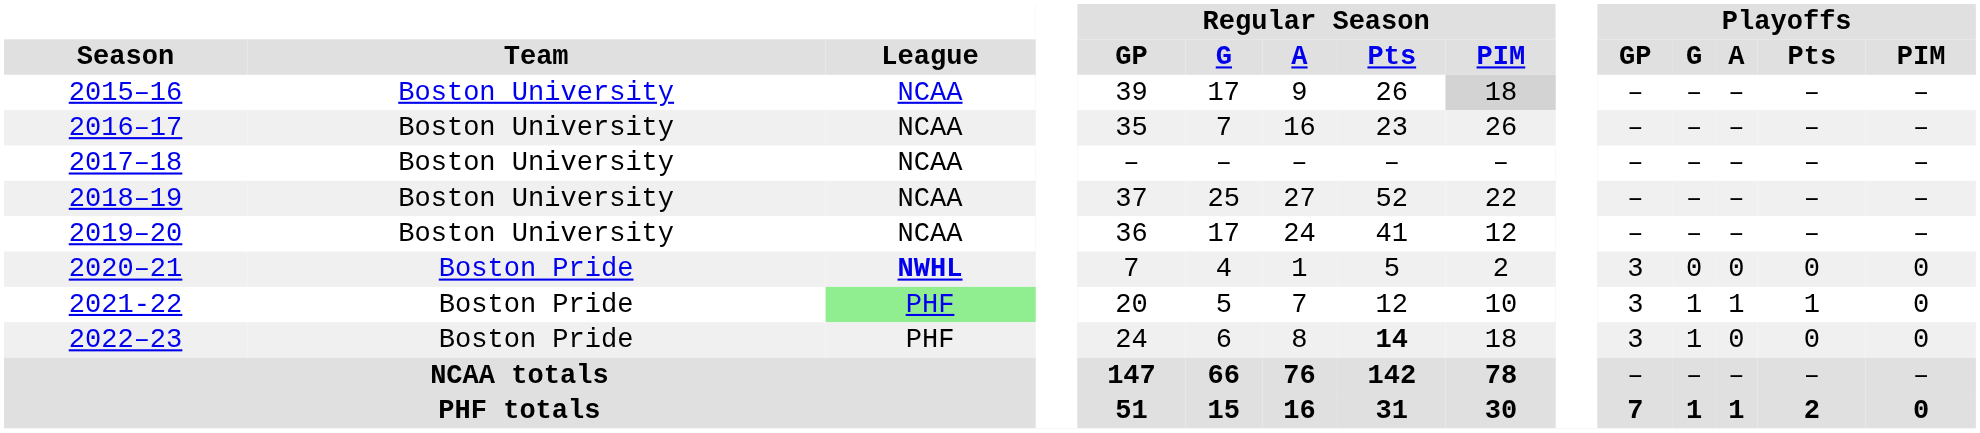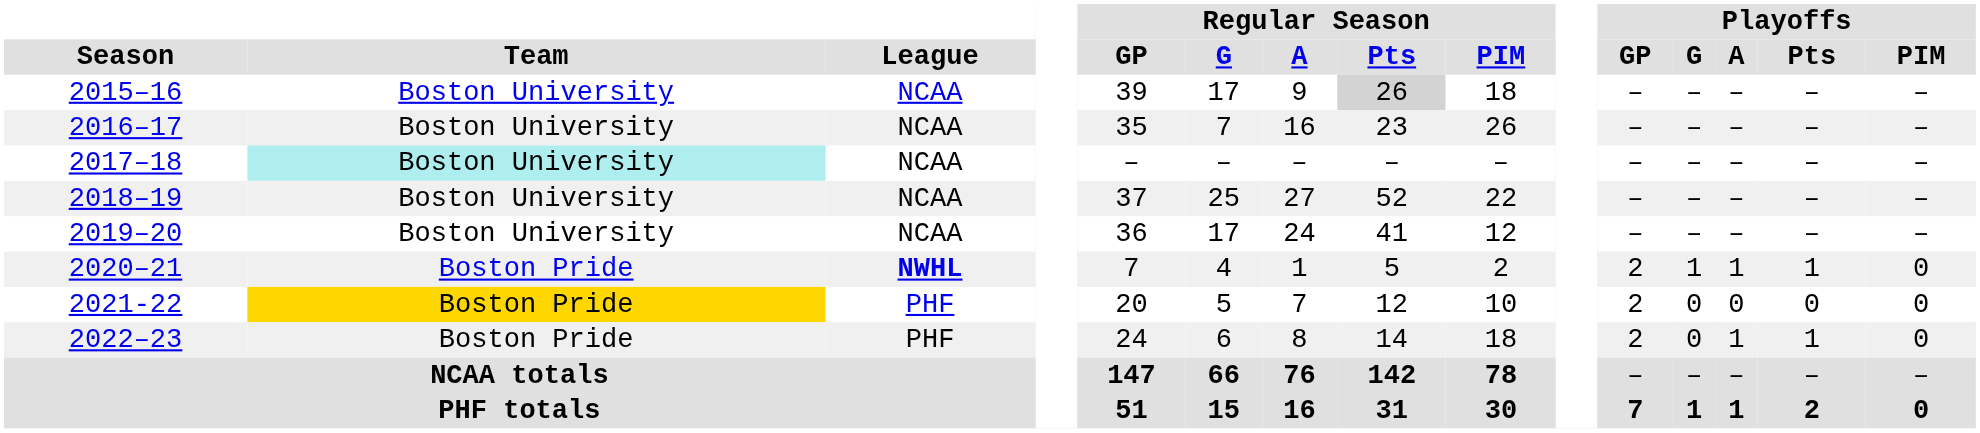2015–16 | Regular Season / Pts: no background -> lightgrey background
2015–16 | Regular Season / PIM: lightgrey background -> no background
2017–18 | Team: no background -> paleturquoise background
2020–21 | Playoffs / GP: 3 -> 2
2020–21 | Playoffs / G: 0 -> 1
2020–21 | Playoffs / A: 0 -> 1
2020–21 | Playoffs / Pts: 0 -> 1
2021-22 | Team: no background -> gold background
2021-22 | League: lightgreen background -> no background
2021-22 | Playoffs / GP: 3 -> 2
2021-22 | Playoffs / G: 1 -> 0
2021-22 | Playoffs / A: 1 -> 0
2021-22 | Playoffs / Pts: 1 -> 0
2022–23 | Regular Season / Pts: bold -> normal
2022–23 | Playoffs / GP: 3 -> 2
2022–23 | Playoffs / G: 1 -> 0
2022–23 | Playoffs / A: 0 -> 1
2022–23 | Playoffs / Pts: 0 -> 1
